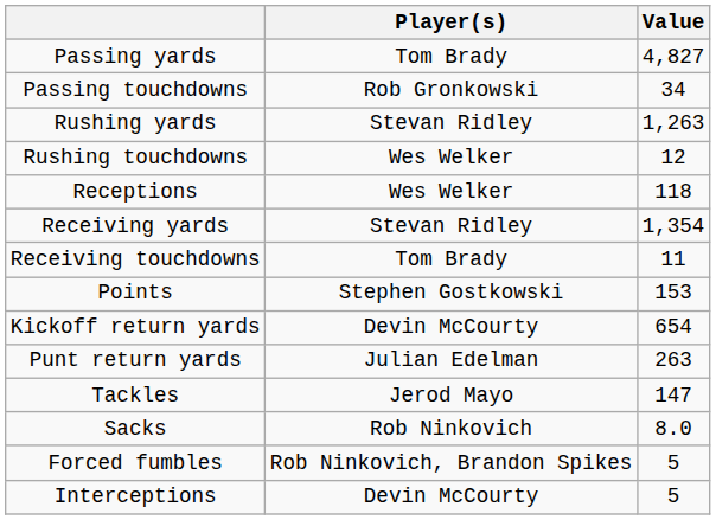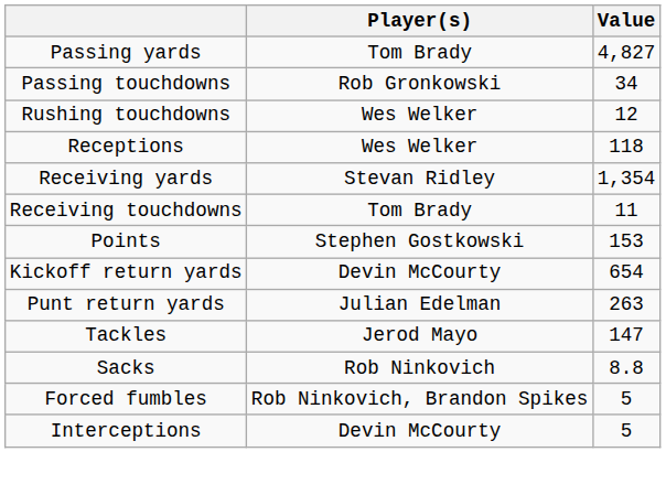- row: Rushing yards | Stevan Ridley | 1,263
Sacks | Value: 8.0 -> 8.8
